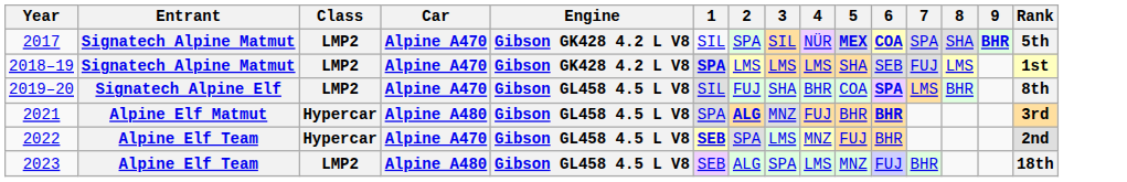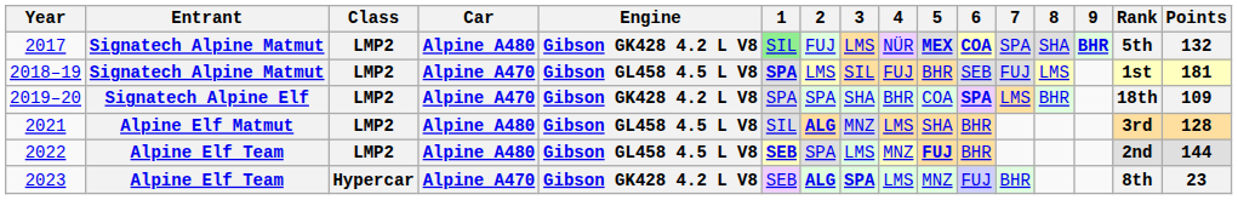+ column: Points | 132 | 181 | 109 | 128 | 144 | 23
2017 | Car: Alpine A470 -> Alpine A480
2017 | 1: no background -> lightgreen background
2017 | 2: SPA -> FUJ
2017 | 3: SIL -> LMS
2018–19 | Engine: Gibson GK428 4.2 L V8 -> Gibson GL458 4.5 L V8
2018–19 | 3: LMS -> SIL
2018–19 | 4: LMS -> FUJ
2018–19 | 5: SHA -> BHR
2019–20 | Engine: Gibson GL458 4.5 L V8 -> Gibson GK428 4.2 L V8
2019–20 | 1: SIL -> SPA
2019–20 | 2: FUJ -> SPA
2019–20 | Rank: 8th -> 18th
2021 | Class: Hypercar -> LMP2
2021 | 1: SPA -> SIL
2021 | 4: FUJ -> LMS
2021 | 5: BHR -> SHA
2021 | 6: bold -> normal
2022 | Class: Hypercar -> LMP2
2022 | Car: Alpine A470 -> Alpine A480
2022 | 5: normal -> bold
2023 | Class: LMP2 -> Hypercar
2023 | Car: Alpine A480 -> Alpine A470
2023 | Engine: Gibson GL458 4.5 L V8 -> Gibson GK428 4.2 L V8
2023 | 2: normal -> bold
2023 | 3: normal -> bold
2023 | Rank: 18th -> 8th
